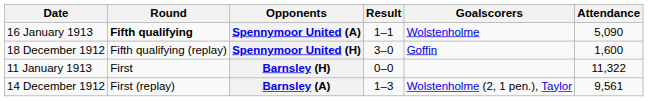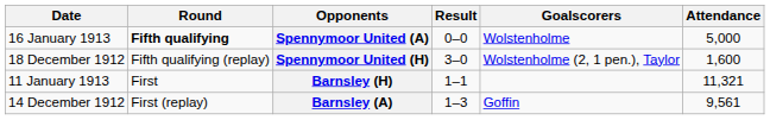Spennymoor United (A) | Result: 1–1 -> 0–0
Spennymoor United (A) | Attendance: 5,090 -> 5,000
Spennymoor United (H) | Goalscorers: Goffin -> Wolstenholme (2, 1 pen.), Taylor
Barnsley (H) | Result: 0–0 -> 1–1
Barnsley (H) | Attendance: 11,322 -> 11,321
Barnsley (A) | Goalscorers: Wolstenholme (2, 1 pen.), Taylor -> Goffin
